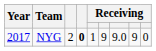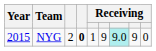NYG | Year: 2017 -> 2015
NYG | column 7: no background -> paleturquoise background
